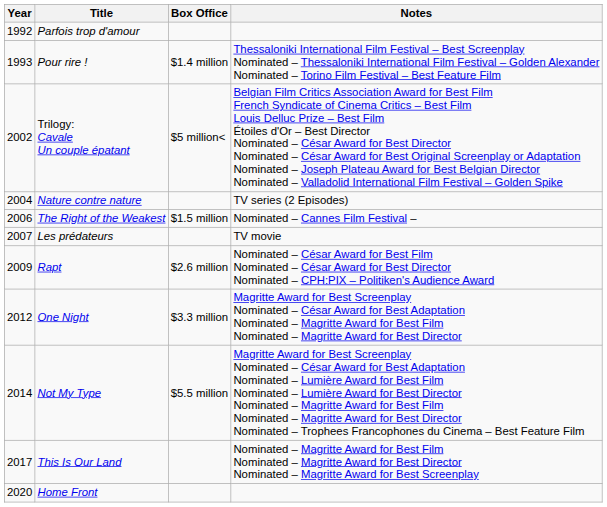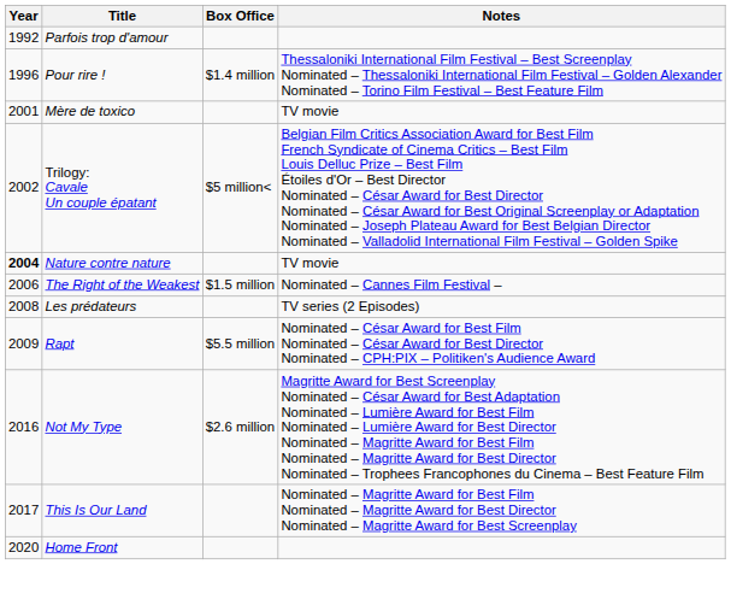Pour rire ! | Year: 1993 -> 1996
+ row: 2001 | Mère de toxico | TV movie
Nature contre nature | Year: normal -> bold
Nature contre nature | Notes: TV series (2 Episodes) -> TV movie
Les prédateurs | Year: 2007 -> 2008
Les prédateurs | Notes: TV movie -> TV series (2 Episodes)
Rapt | Box Office: $2.6 million -> $5.5 million
- row: 2012 | One Night | $3.3 million | Magritte Award for Best Screenplay Nominated – César Award for Best Adaptation Nominated – Magritte Award for Best Film Nominated – Magritte Award for Best Director
Not My Type | Year: 2014 -> 2016
Not My Type | Box Office: $5.5 million -> $2.6 million
